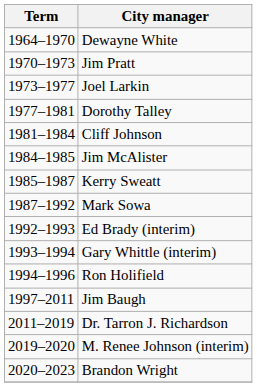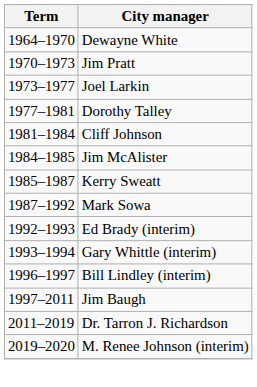- row: 1994–1996 | Ron Holifield
+ row: 1996–1997 | Bill Lindley (interim)
- row: 2020–2023 | Brandon Wright
